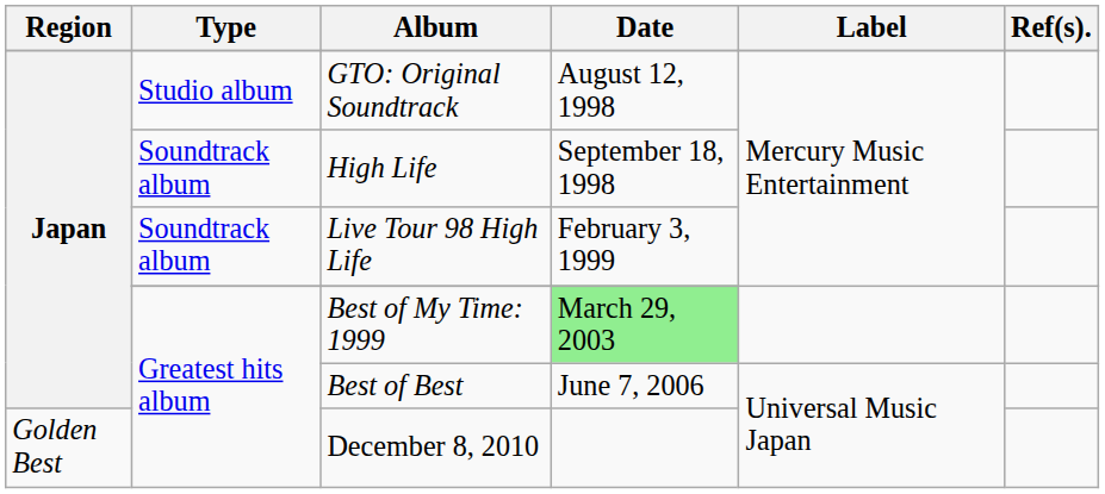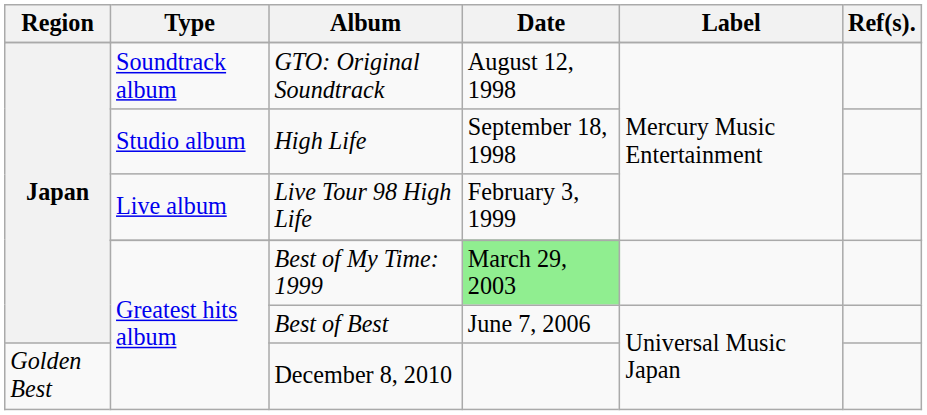GTO: Original Soundtrack | Type: Studio album -> Soundtrack album
High Life | Type: Soundtrack album -> Studio album
Live Tour 98 High Life | Type: Soundtrack album -> Live album
